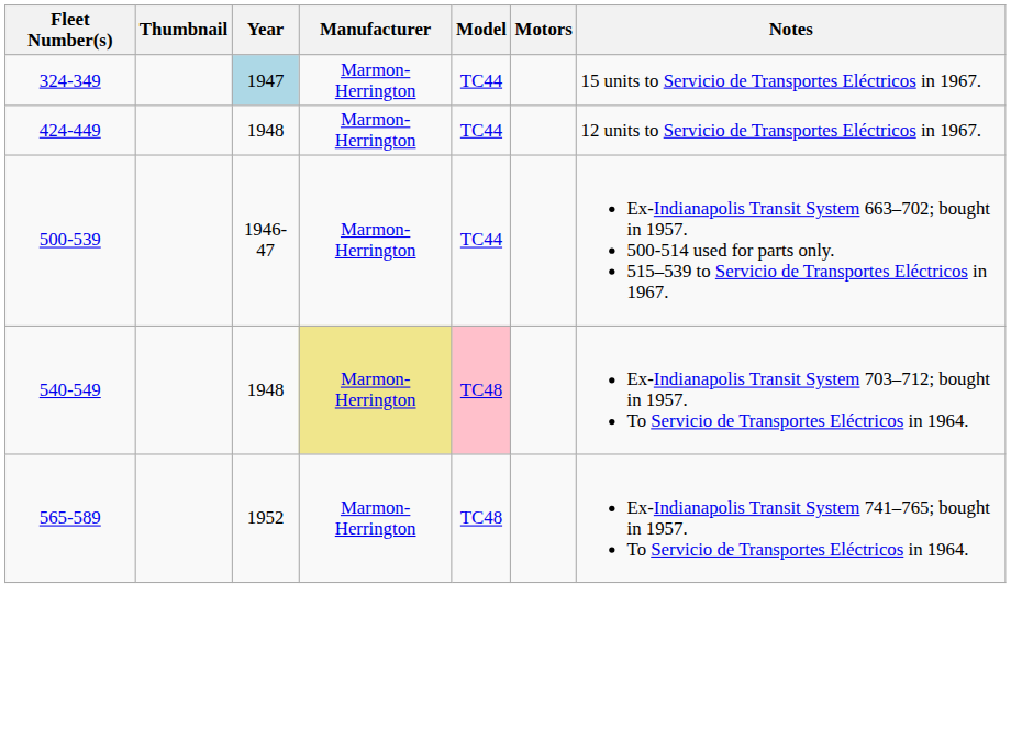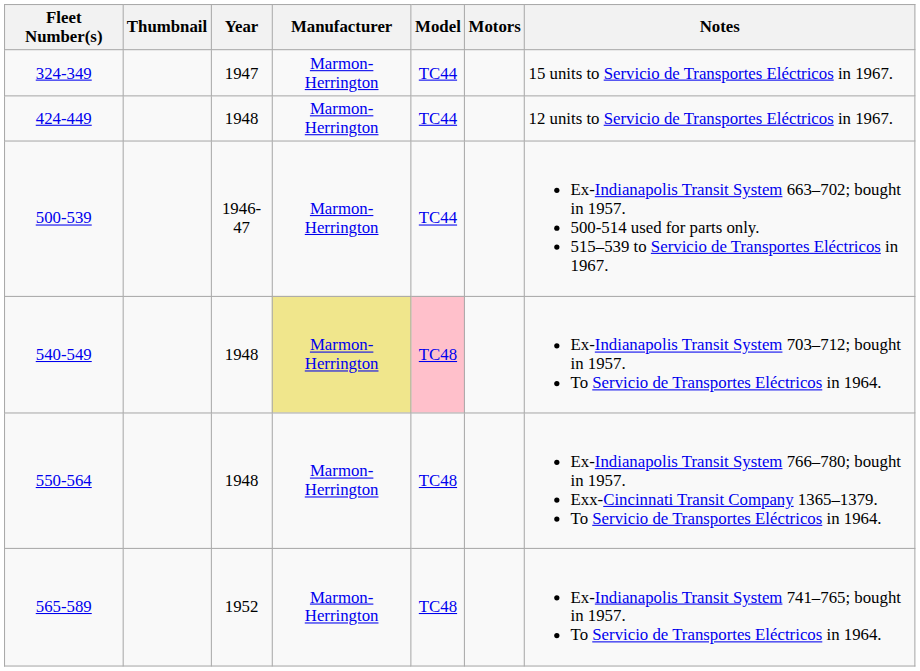324-349 | Year: lightblue background -> no background
+ row: 550-564 | 1948 | Marmon-Herrington | TC48 | Ex-Indianapolis Transit System 766–780; bought in 1957. Exx-Cincinnati Transit Company 1365–1379. To Servicio de Transportes Eléctricos in 1964.
